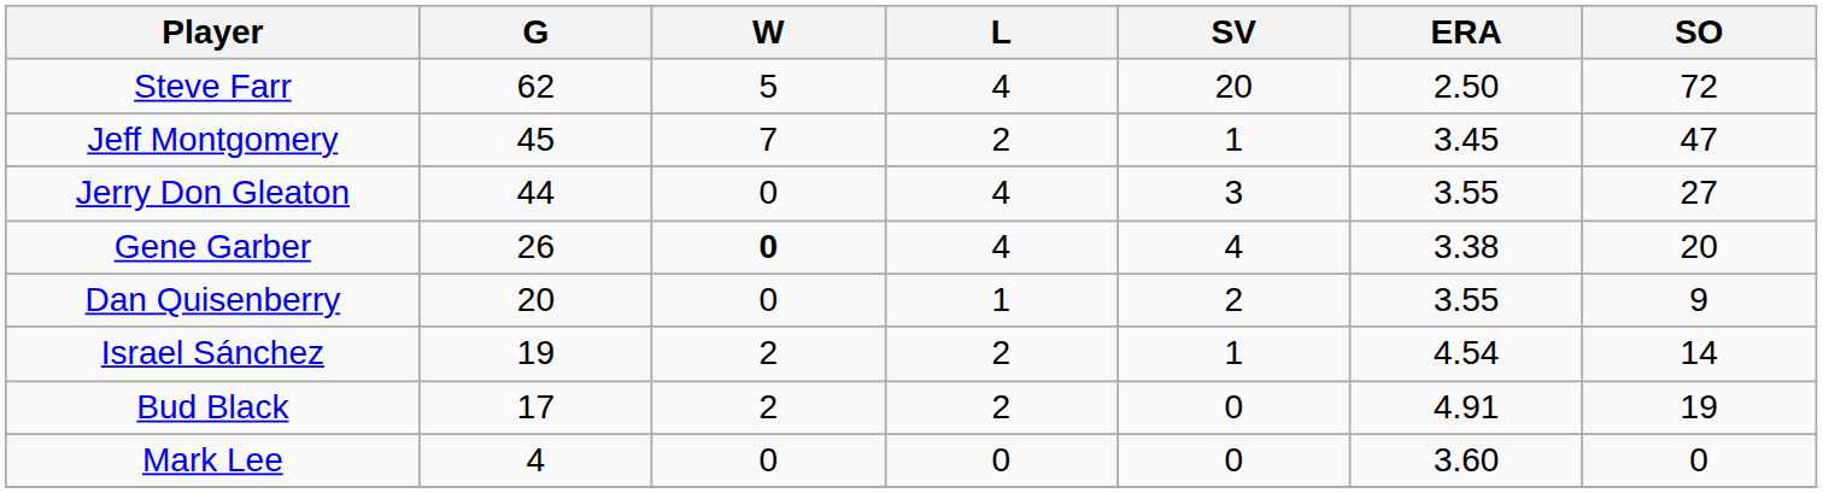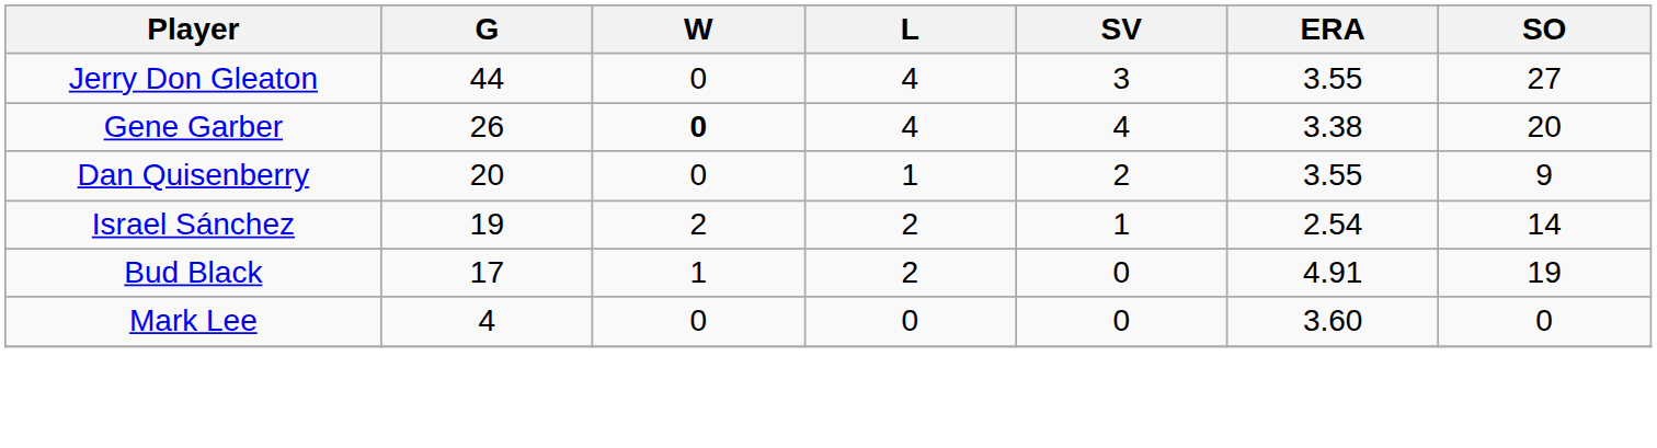- row: Steve Farr | 62 | 5 | 4 | 20 | 2.50 | 72
- row: Jeff Montgomery | 45 | 7 | 2 | 1 | 3.45 | 47
Israel Sánchez | ERA: 4.54 -> 2.54
Bud Black | W: 2 -> 1
